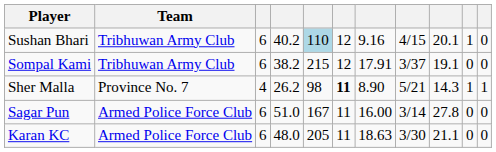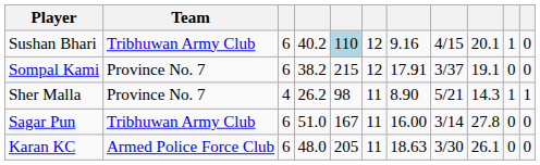Sompal Kami | Team: Tribhuwan Army Club -> Province No. 7
Sher Malla | column 6: bold -> normal
Sagar Pun | Team: Armed Police Force Club -> Tribhuwan Army Club
Karan KC | column 9: 21.1 -> 26.1
